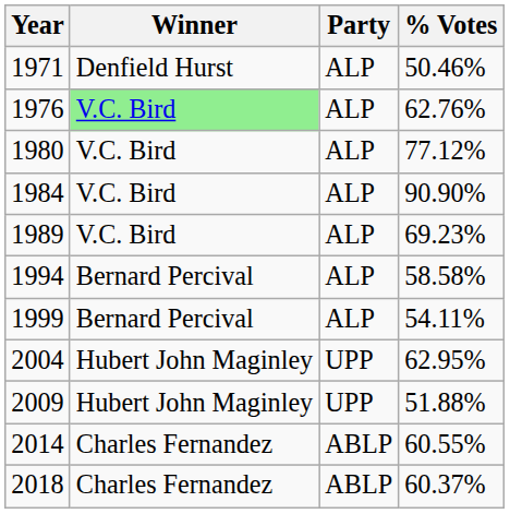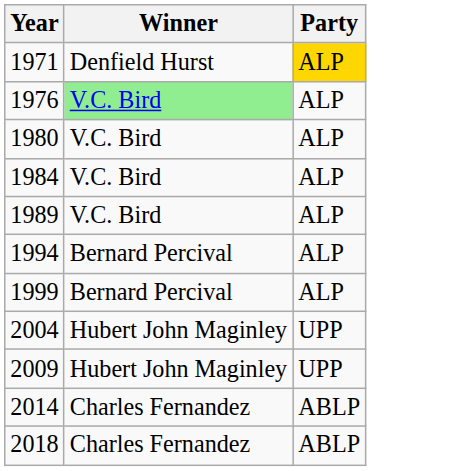- column: % Votes | 50.46% | 62.76% | 77.12% | 90.90% | 69.23% | 58.58% | 54.11% | 62.95% | 51.88% | 60.55% | 60.37%
1971 | Party: no background -> gold background
